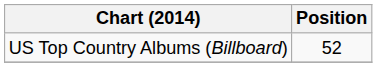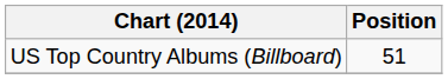US Top Country Albums (Billboard) | Position: 52 -> 51
